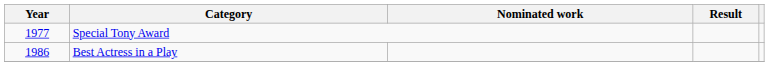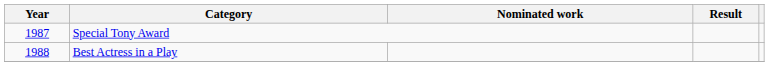Special Tony Award | Year: 1977 -> 1987
Best Actress in a Play | Year: 1986 -> 1988
